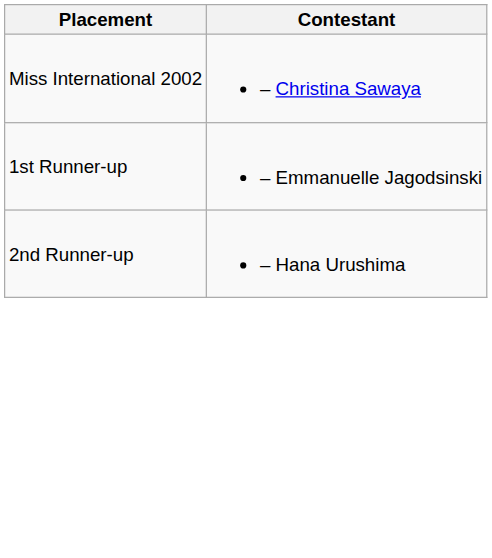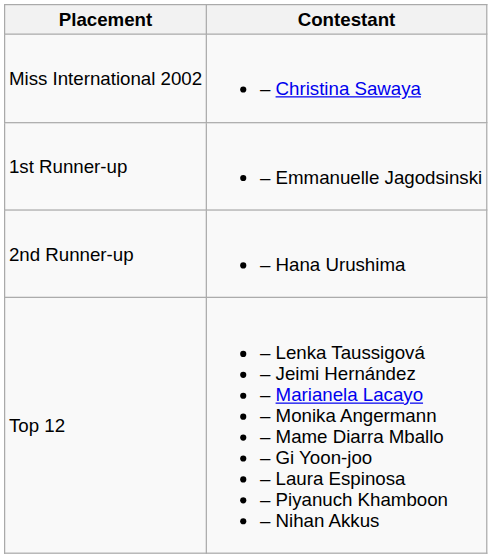+ row: Top 12 | – Lenka Taussigová – Jeimi Hernández – Marianela Lacayo – Monika Angermann – Mame Diarra Mballo – Gi Yoon-joo – Laura Espinosa – Piyanuch Khamboon – Nihan Akkus
